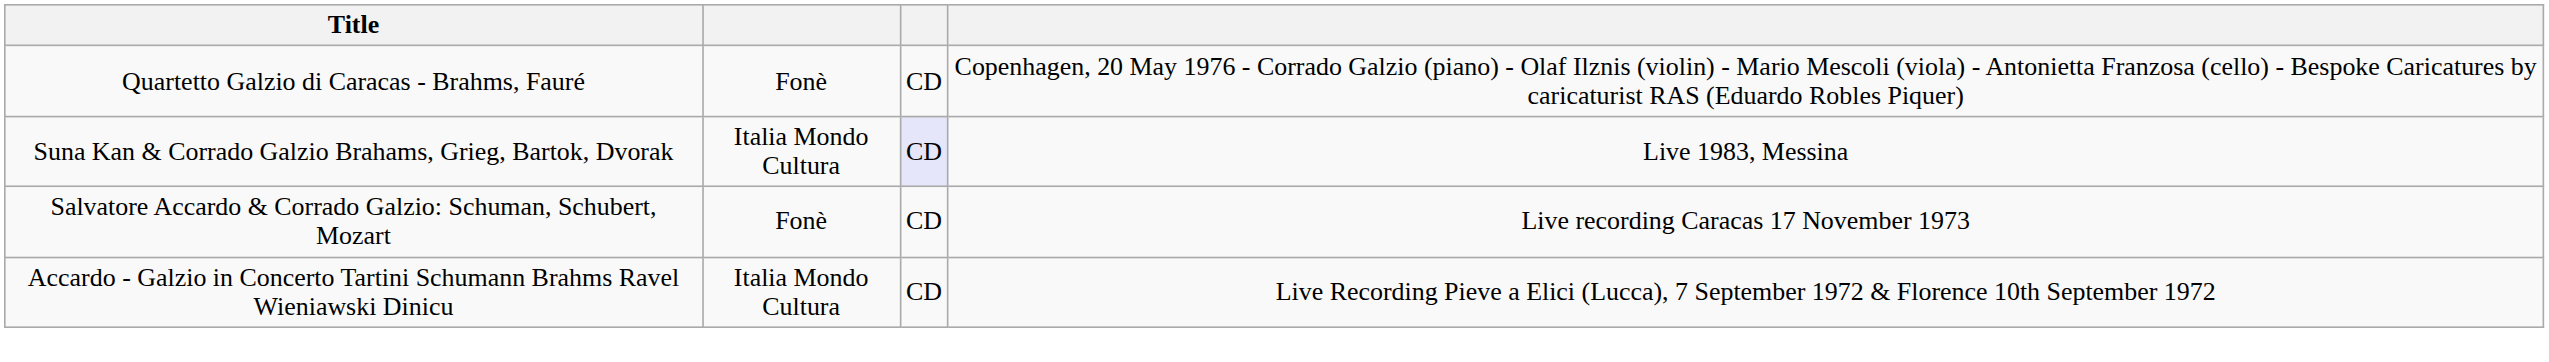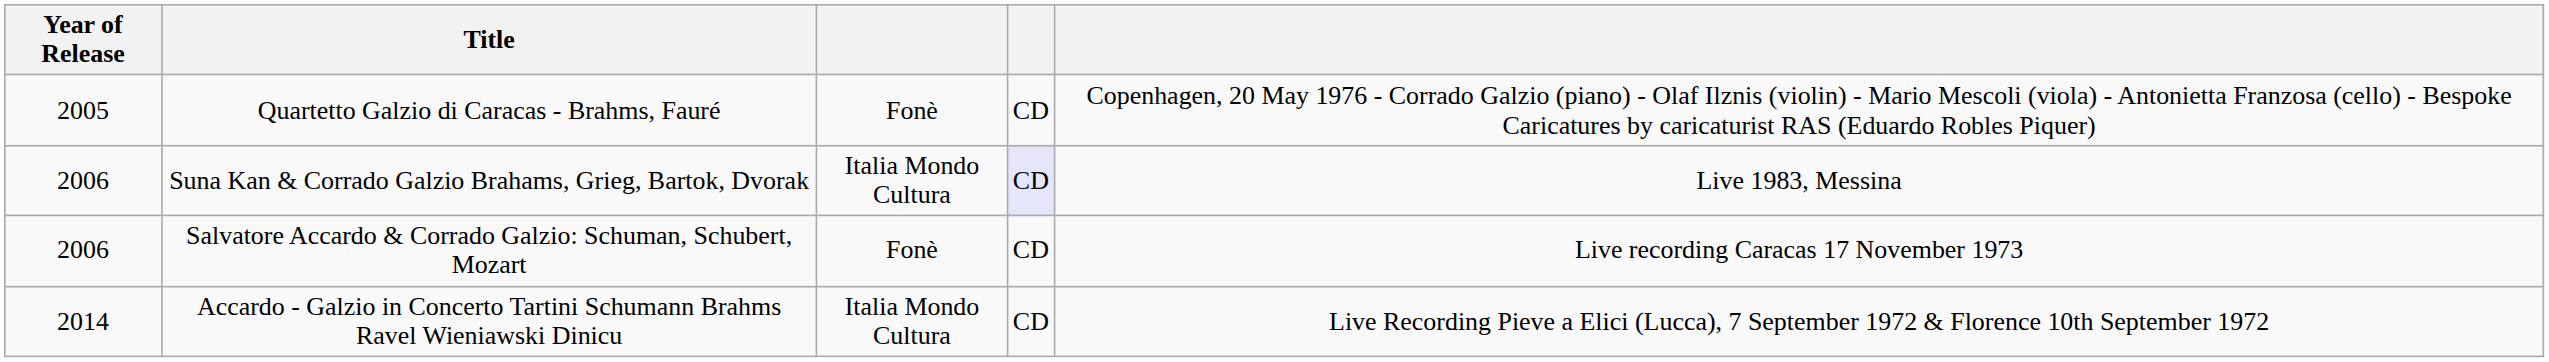+ column: Year of Release | 2005 | 2006 | 2006 | 2014
